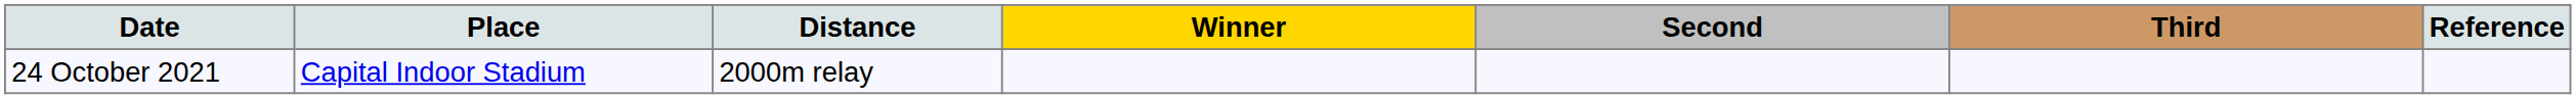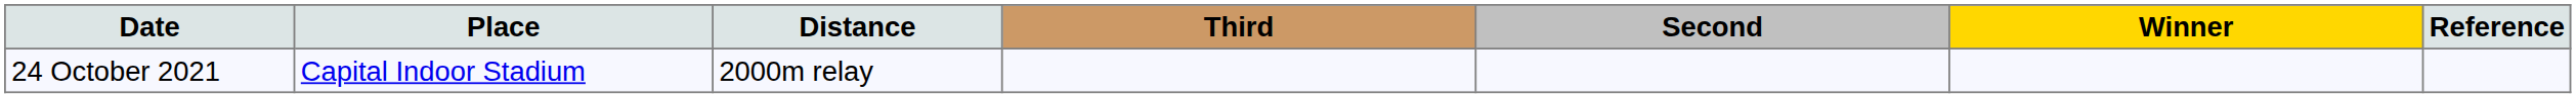columns swapped: Winner <-> Third
